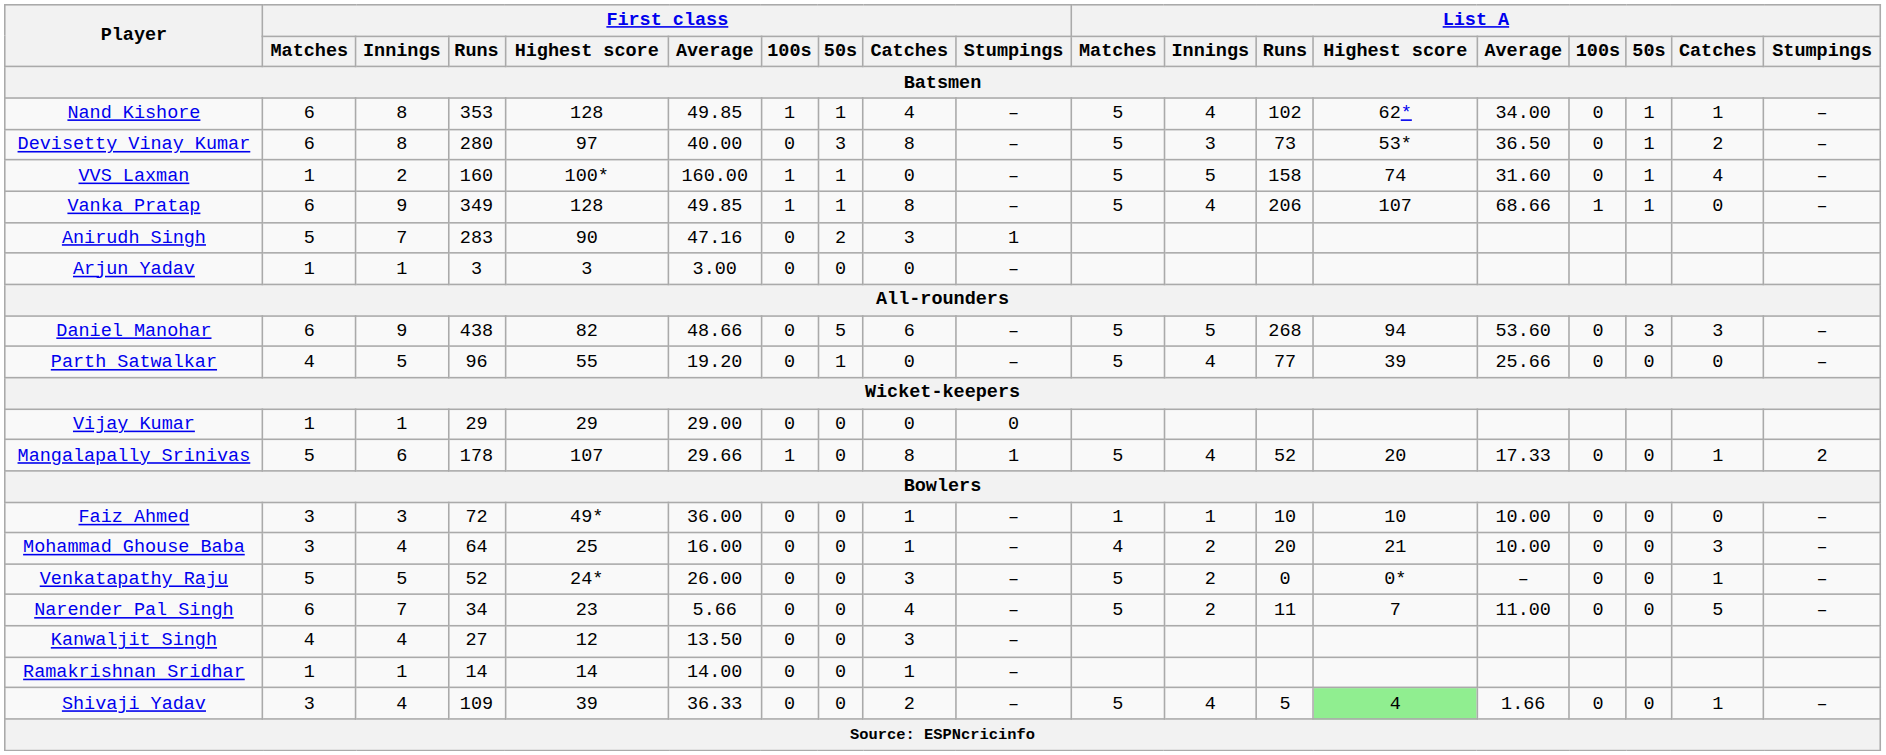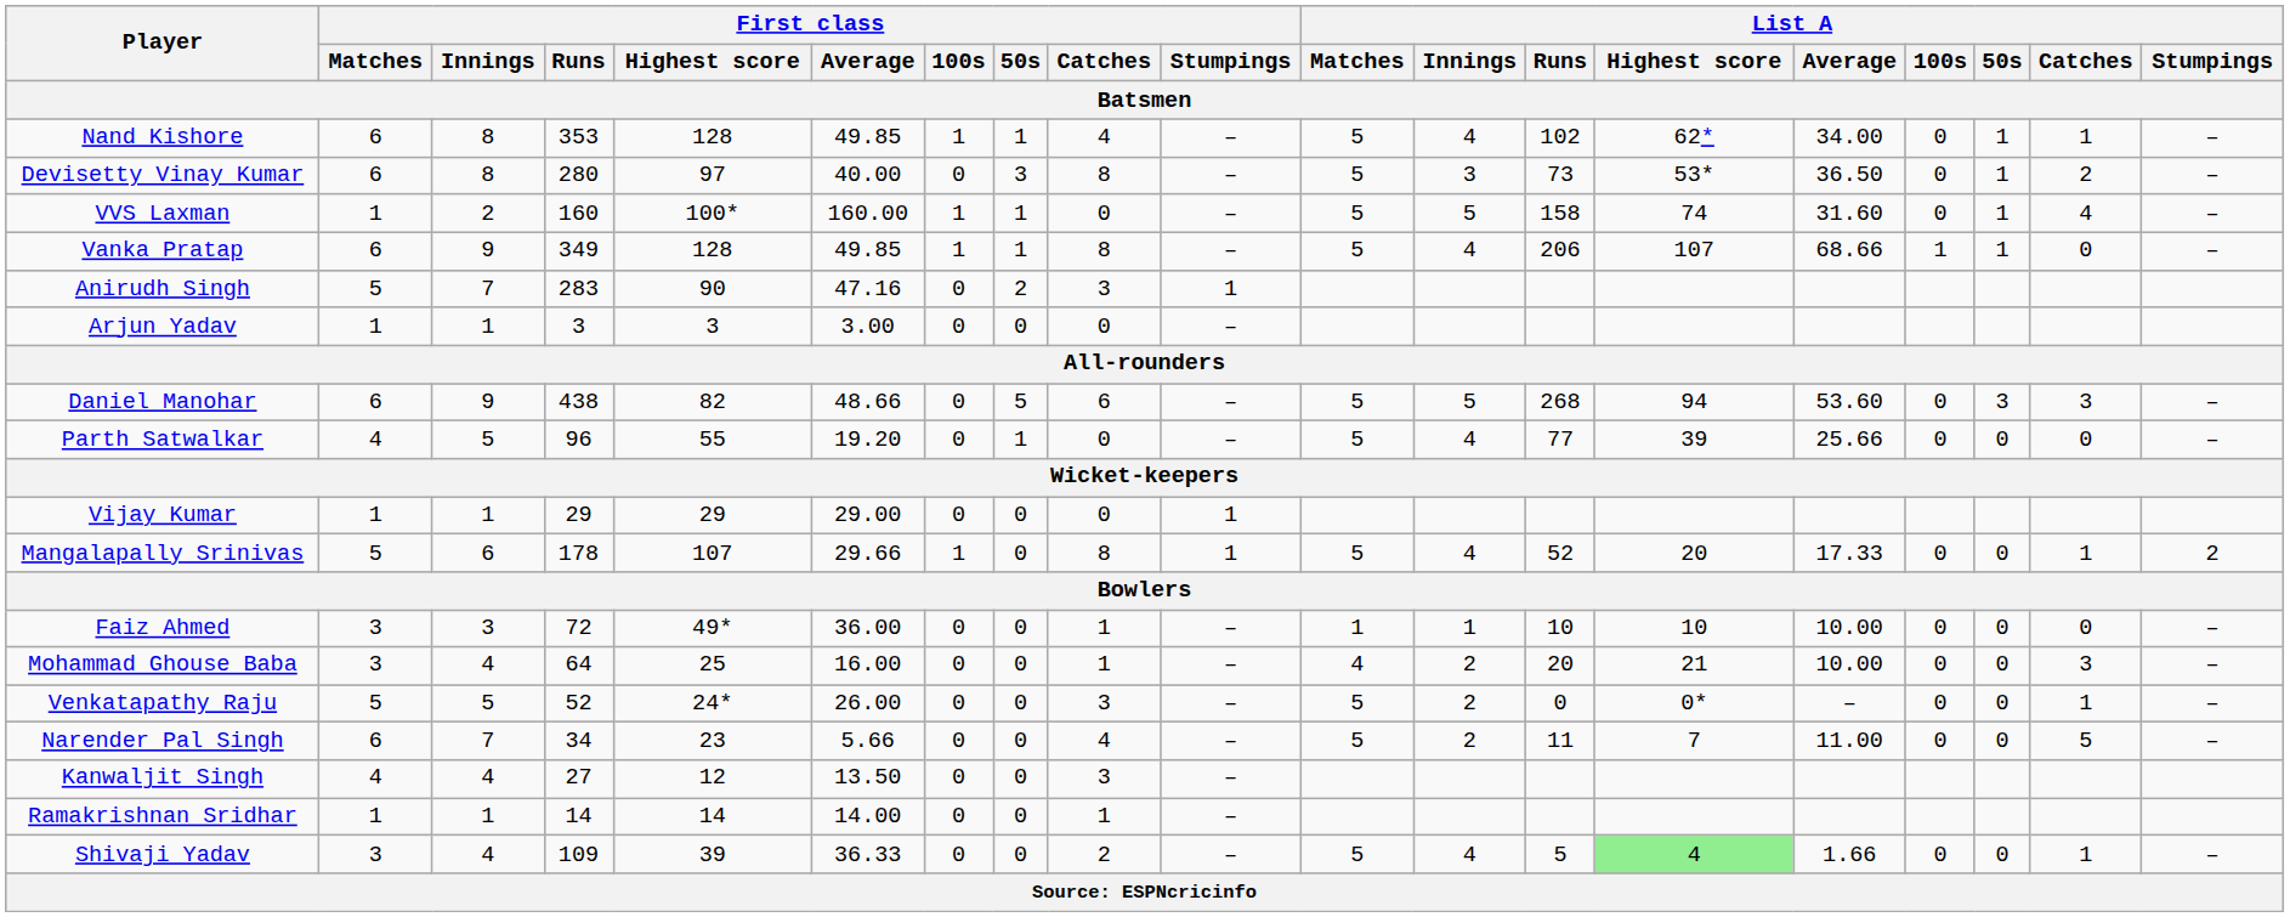Vijay Kumar | First class / Stumpings: 0 -> 1
